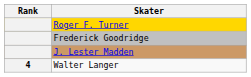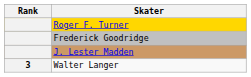Walter Langer | Rank: 4 -> 3
